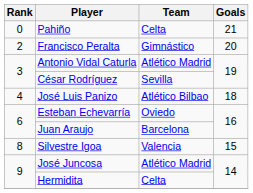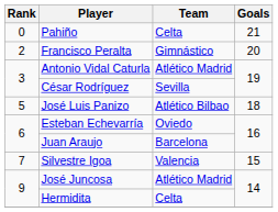José Luis Panizo | Rank: 4 -> 5
Silvestre Igoa | Rank: 8 -> 7
